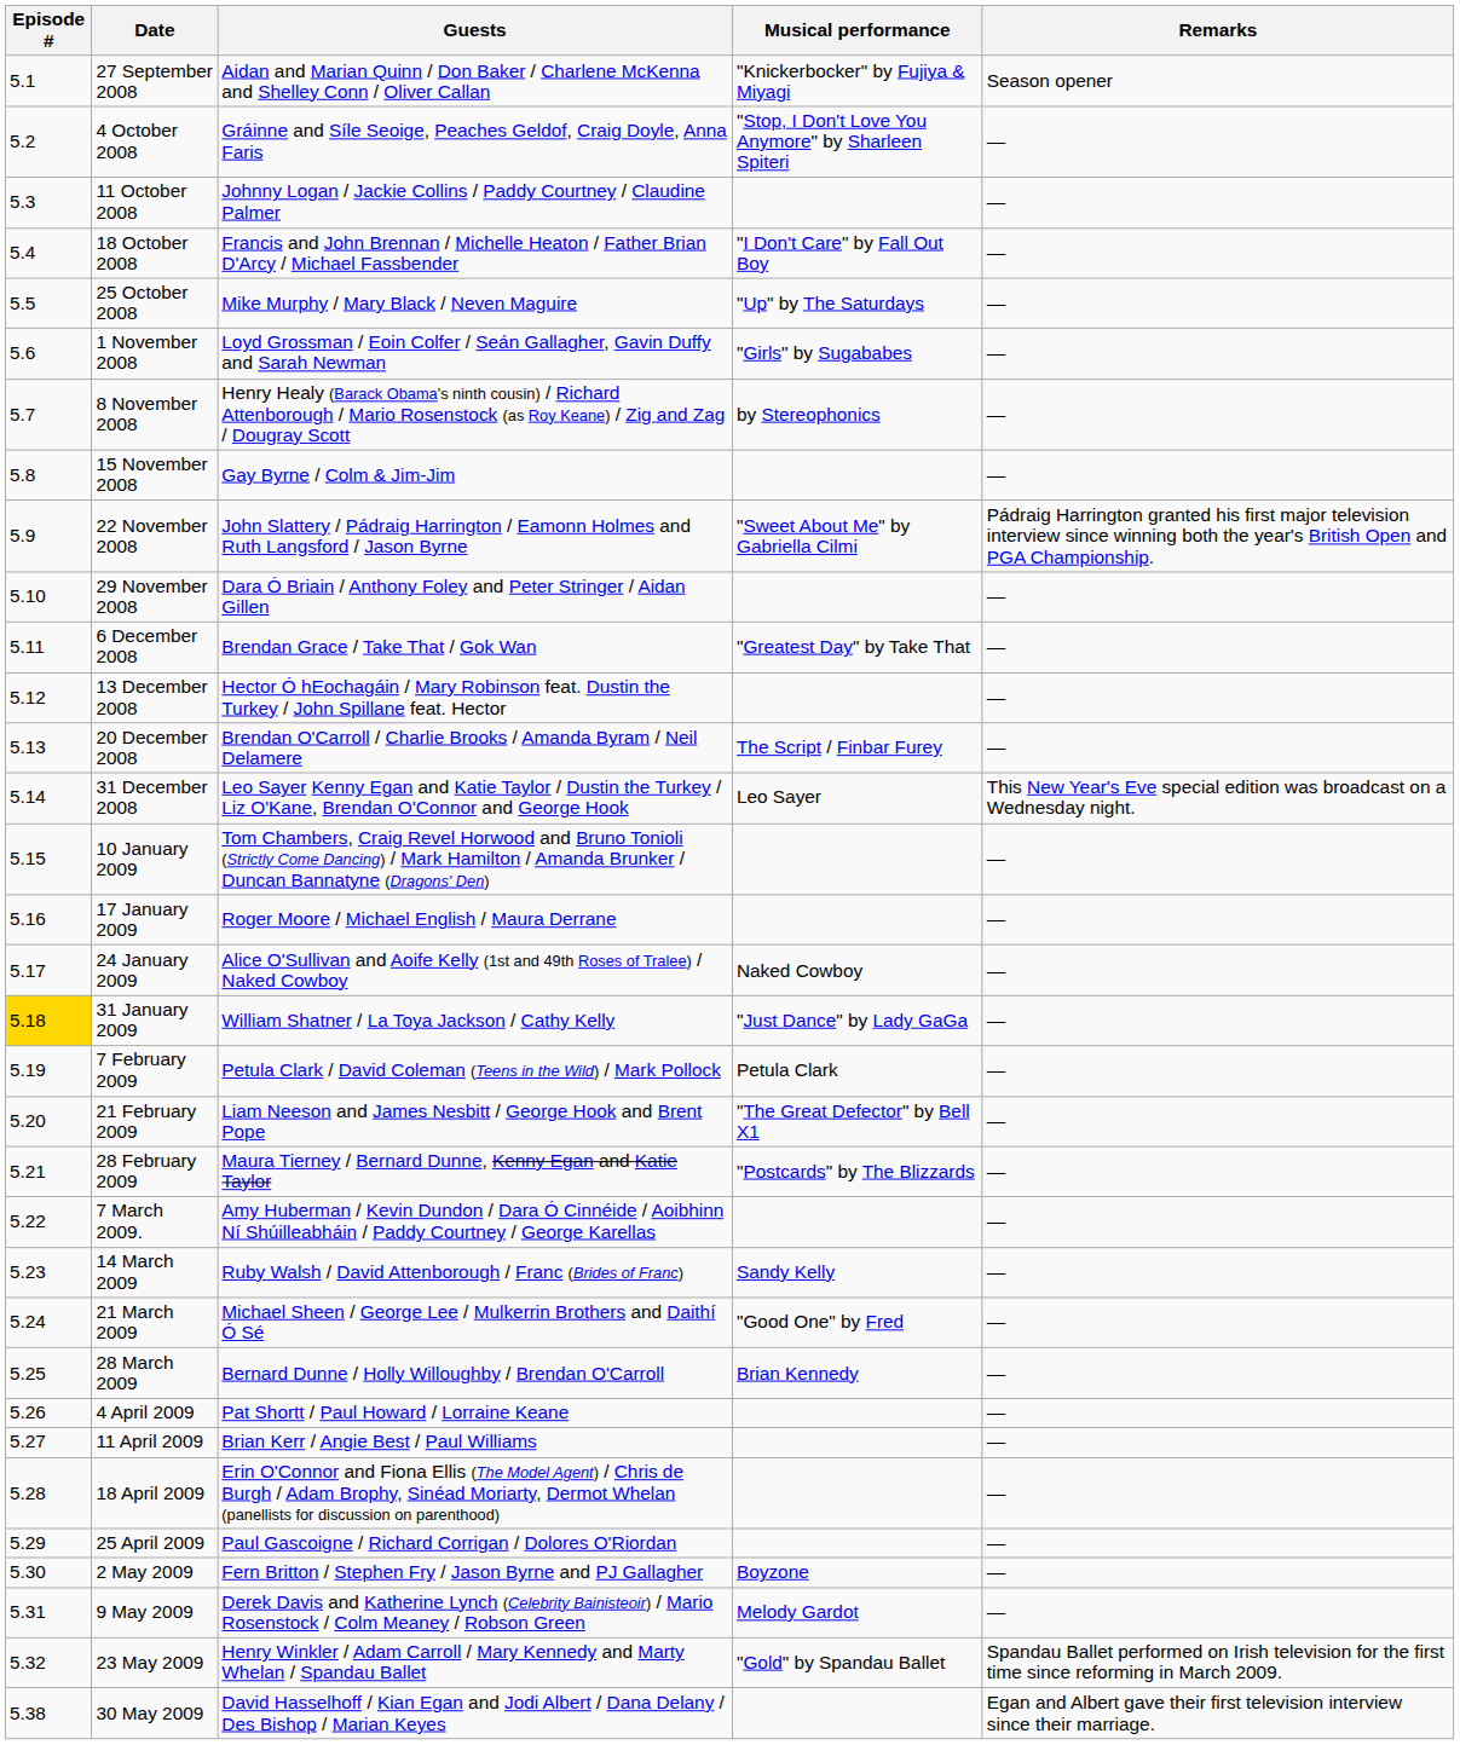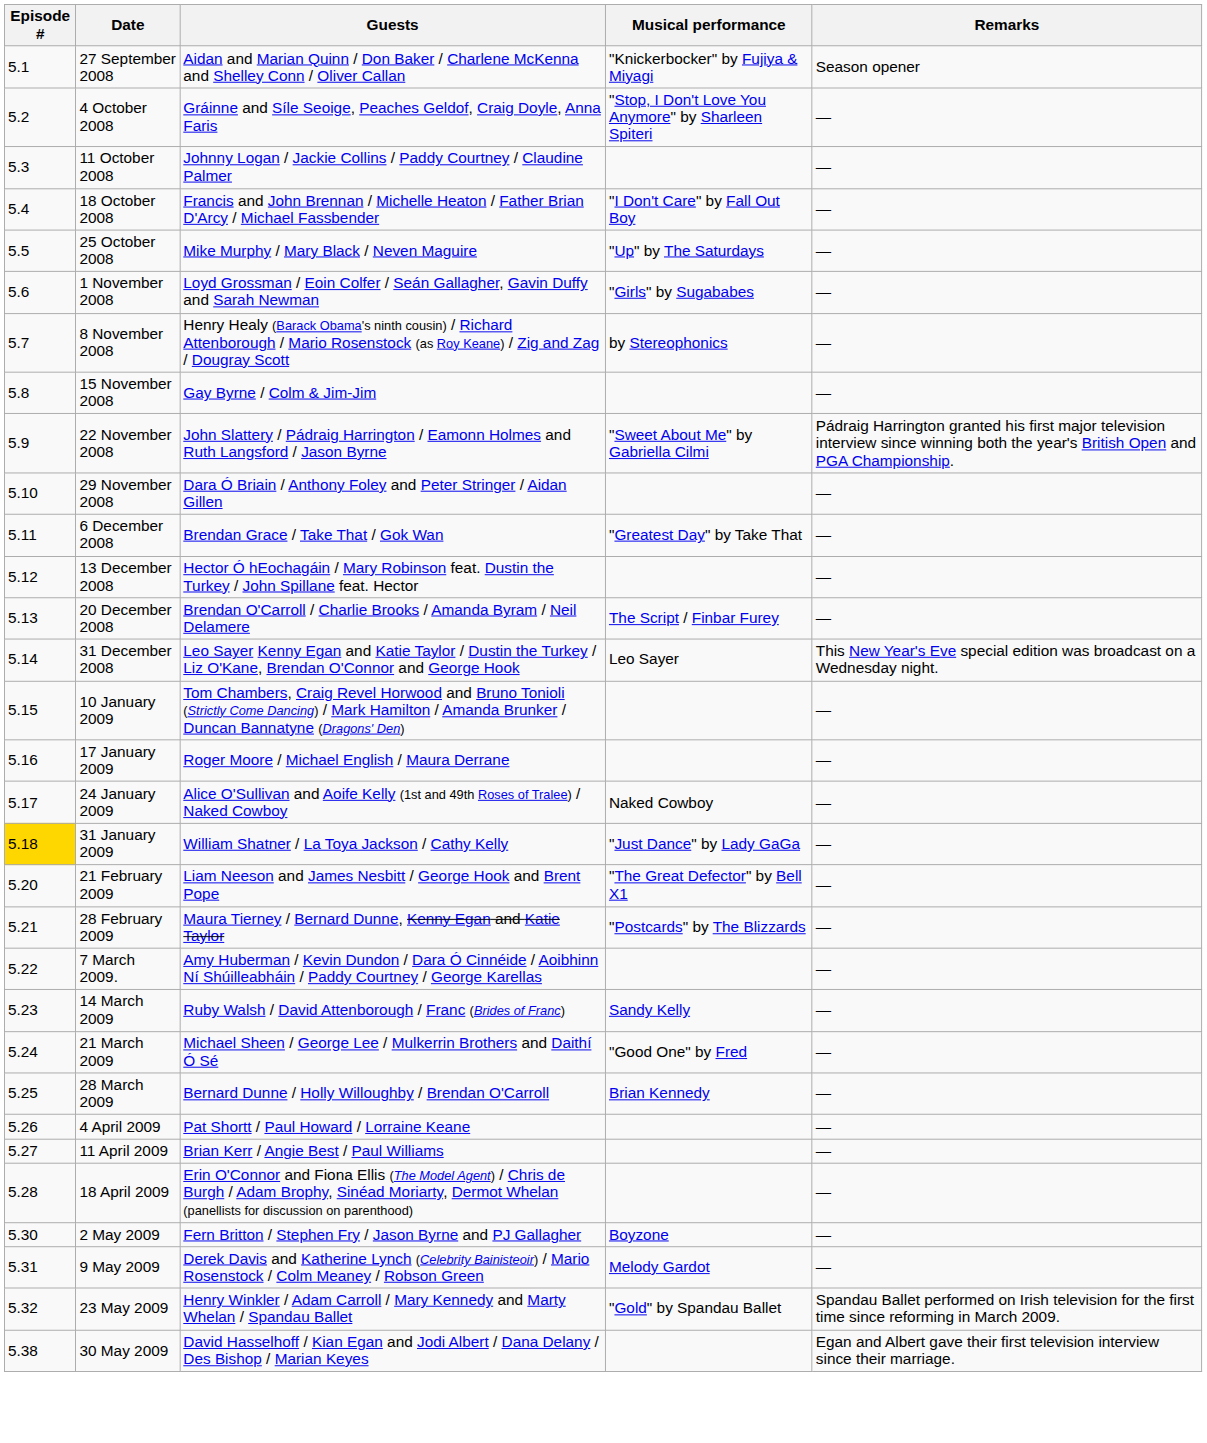- row: 5.19 | 7 February 2009 | Petula Clark / David Coleman (Teens in the Wild) / Mark Pollock | Petula Clark | —
- row: 5.29 | 25 April 2009 | Paul Gascoigne / Richard Corrigan / Dolores O'Riordan | —
